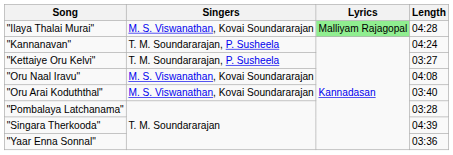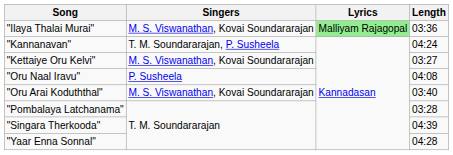"Ilaya Thalai Murai" | Length: 04:28 -> 03:36
"Kettaiye Oru Kelvi" | Singers: T. M. Soundararajan, P. Susheela -> M. S. Viswanathan, Kovai Soundararajan
"Oru Naal Iravu" | Singers: M. S. Viswanathan, Kovai Soundararajan -> P. Susheela
"Yaar Enna Sonnal" | Length: 03:36 -> 04:28
